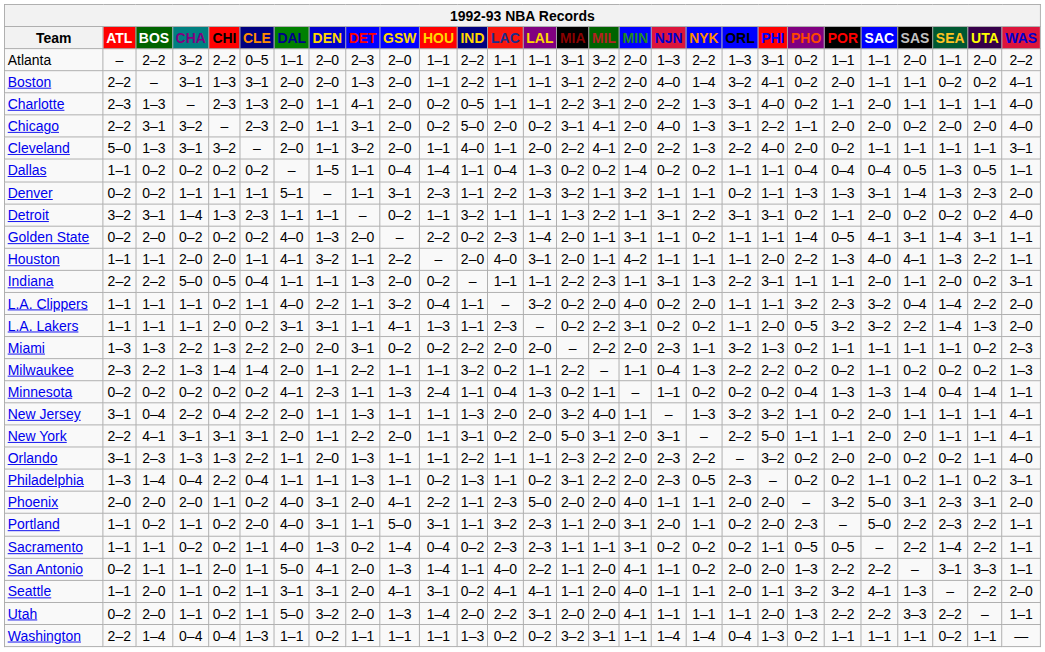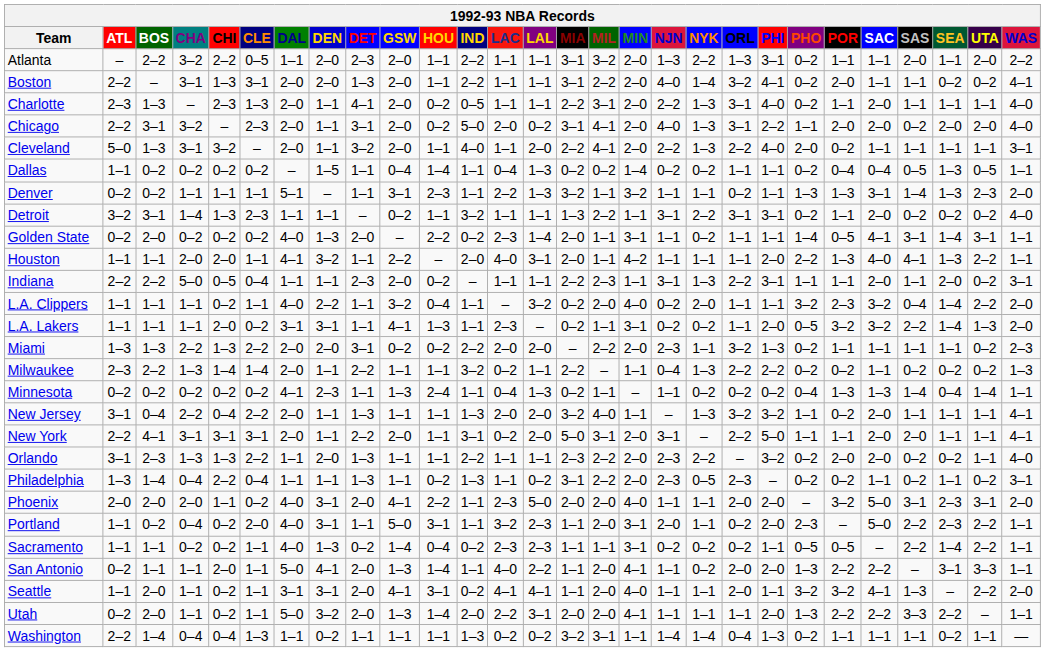Dallas | PHO: 0–4 -> 0–2
Indiana | DET: 1–3 -> 2–3
L.A. Lakers | MIL: 2–2 -> 1–1
Portland | CHA: 1–1 -> 0–4
